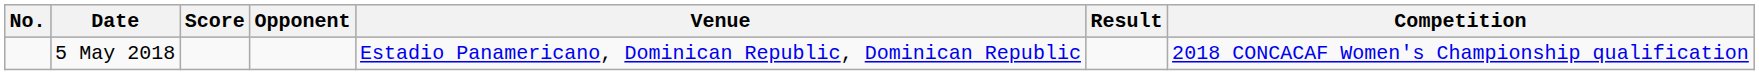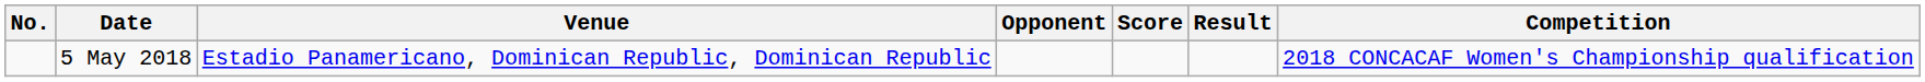columns swapped: Venue <-> Score
